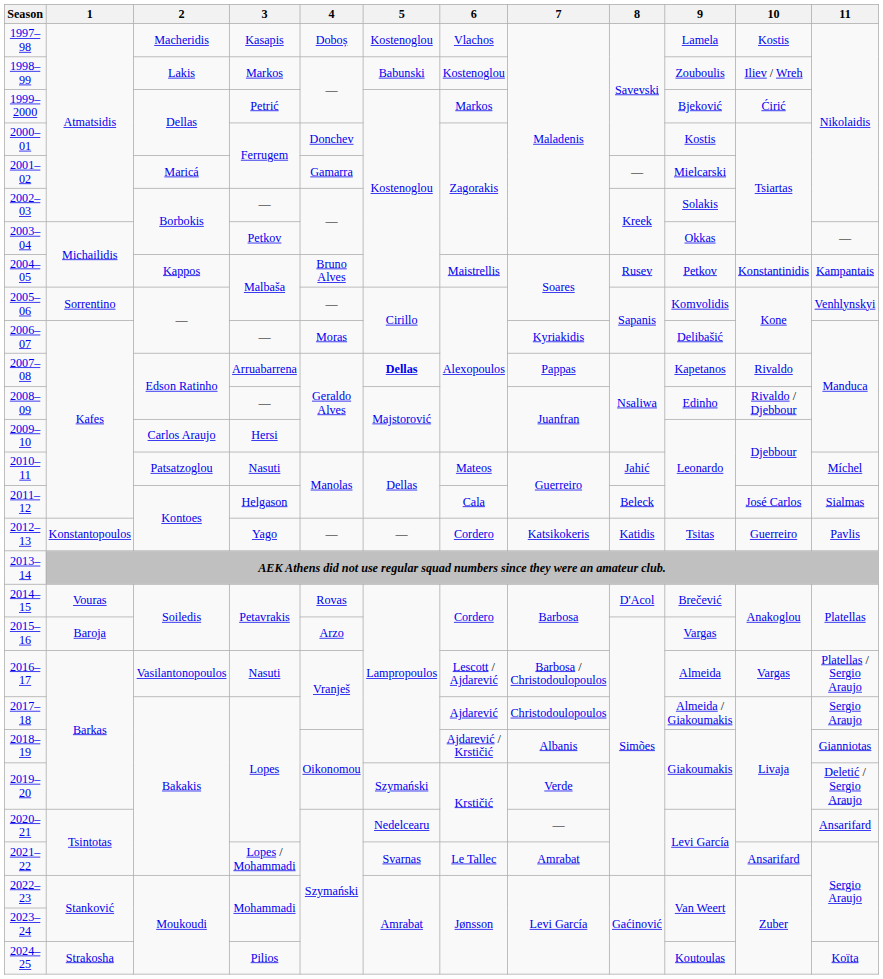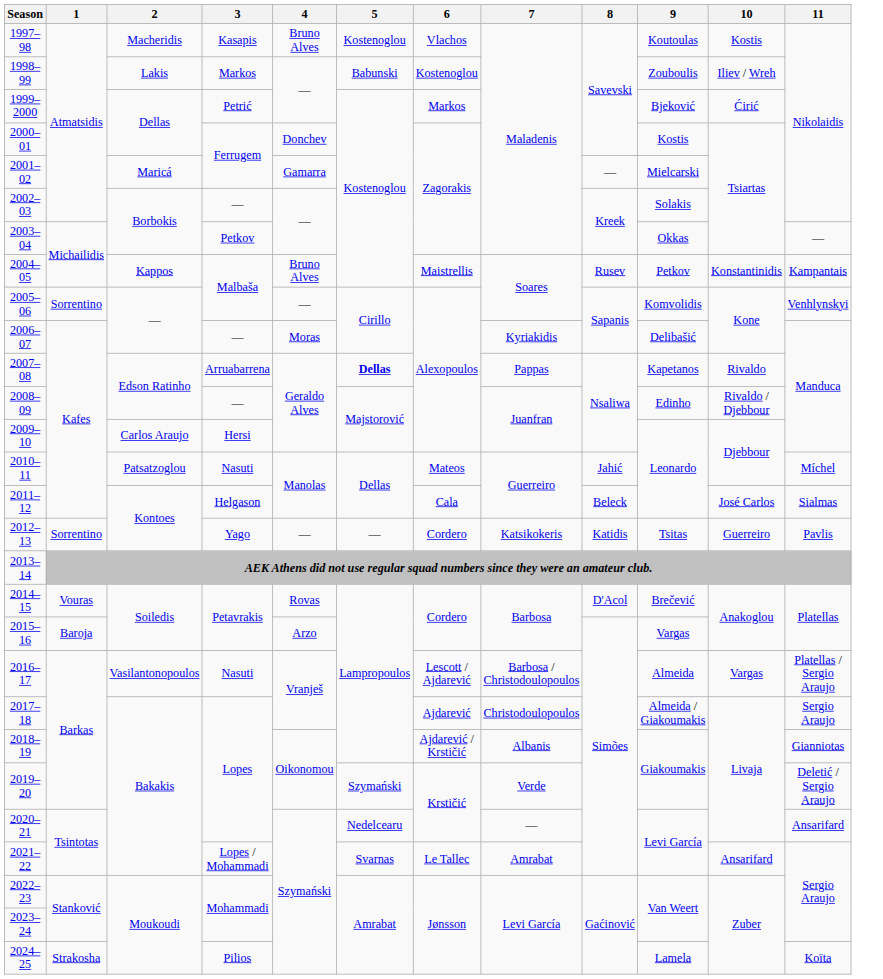1997–98 | 4: Doboș -> Bruno Alves
1997–98 | 9: Lamela -> Koutoulas
2012–13 | 1: Konstantopoulos -> Sorrentino
2024–25 | 9: Koutoulas -> Lamela
